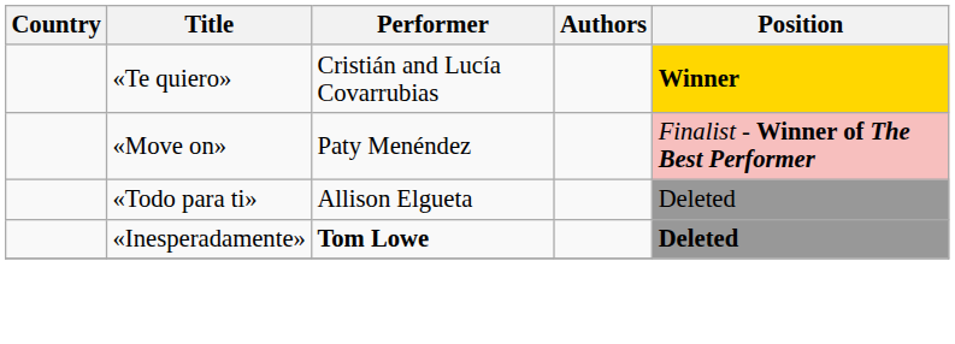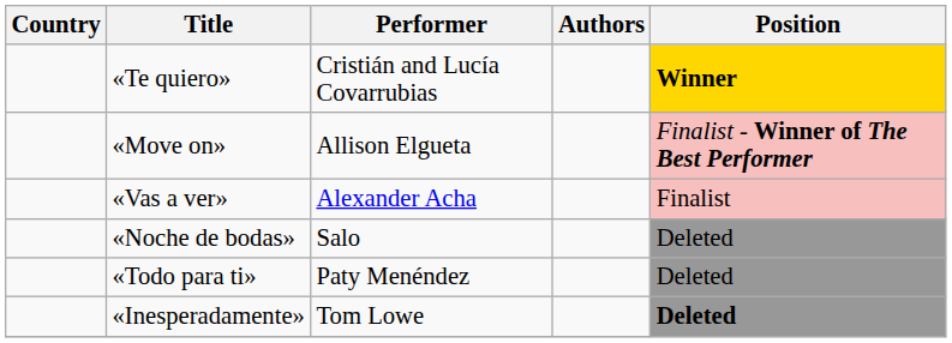«Move on» | Performer: Paty Menéndez -> Allison Elgueta
+ row: «Vas a ver» | Alexander Acha | Finalist
+ row: «Noche de bodas» | Salo | Deleted
«Todo para ti» | Performer: Allison Elgueta -> Paty Menéndez
«Inesperadamente» | Performer: bold -> normal
